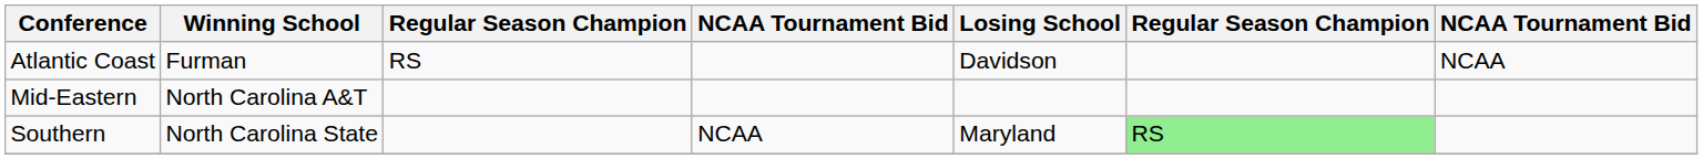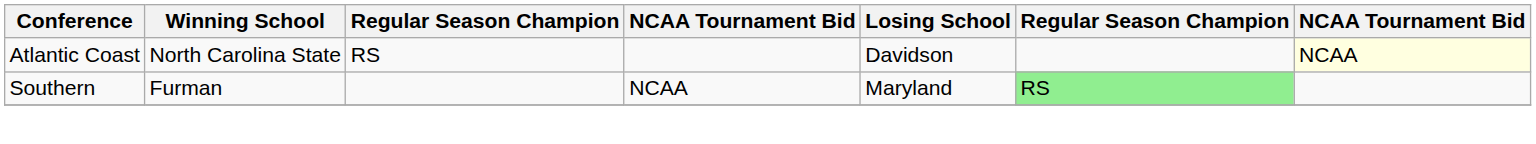Atlantic Coast | Winning School: Furman -> North Carolina State
Atlantic Coast | column 7: no background -> lightyellow background
- row: Mid-Eastern | North Carolina A&T
Southern | Winning School: North Carolina State -> Furman
